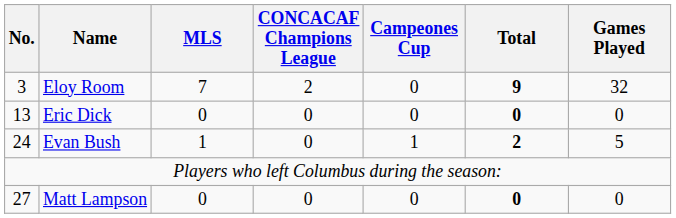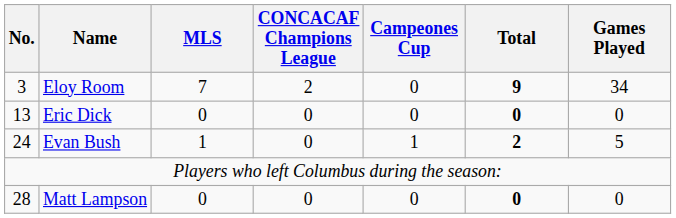Eloy Room | Games Played: 32 -> 34
Matt Lampson | No.: 27 -> 28
